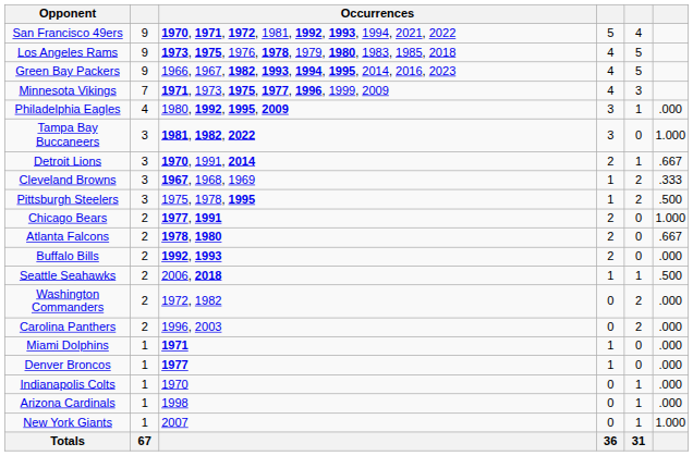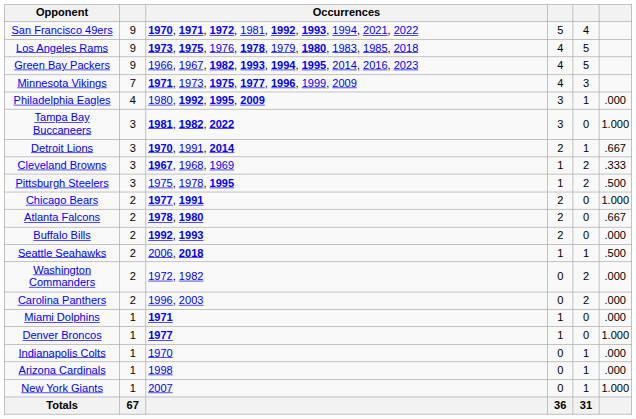Denver Broncos | column 6: .000 -> 1.000
